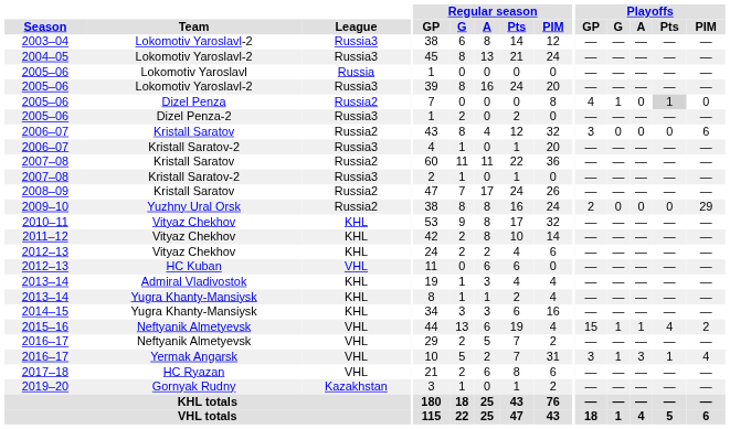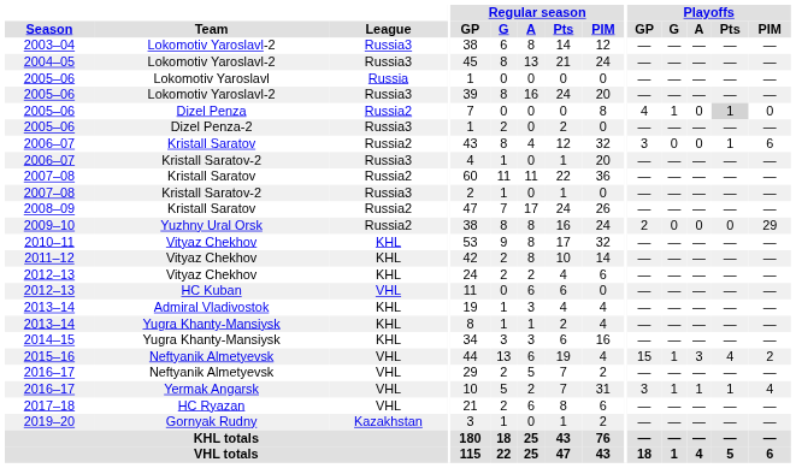2006–07 / Kristall Saratov | Playoffs / Pts: 0 -> 1
2015–16 | Playoffs / A: 1 -> 3
2016–17 / Yermak Angarsk | Playoffs / A: 3 -> 1
